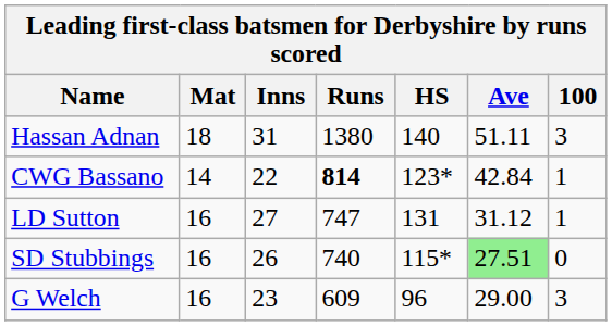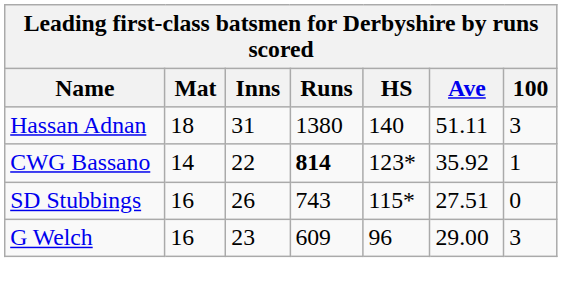CWG Bassano | Ave: 42.84 -> 35.92
- row: LD Sutton | 16 | 27 | 747 | 131 | 31.12 | 1
SD Stubbings | Runs: 740 -> 743
SD Stubbings | Ave: lightgreen background -> no background
